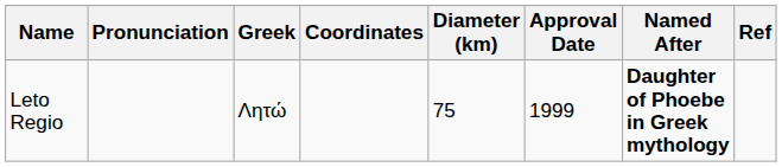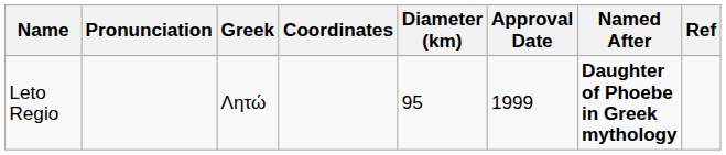Leto Regio | Diameter (km): 75 -> 95
